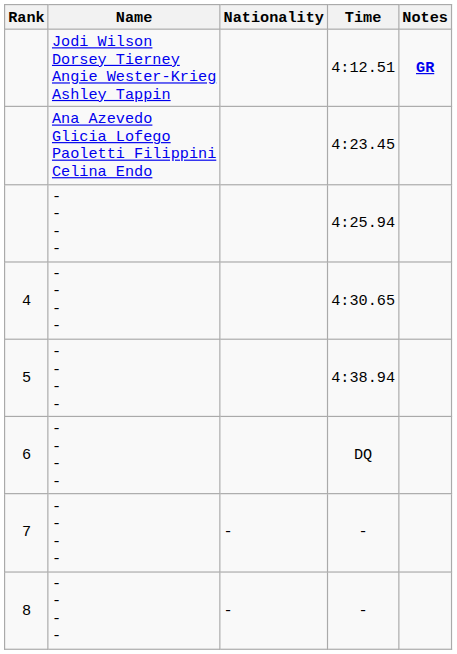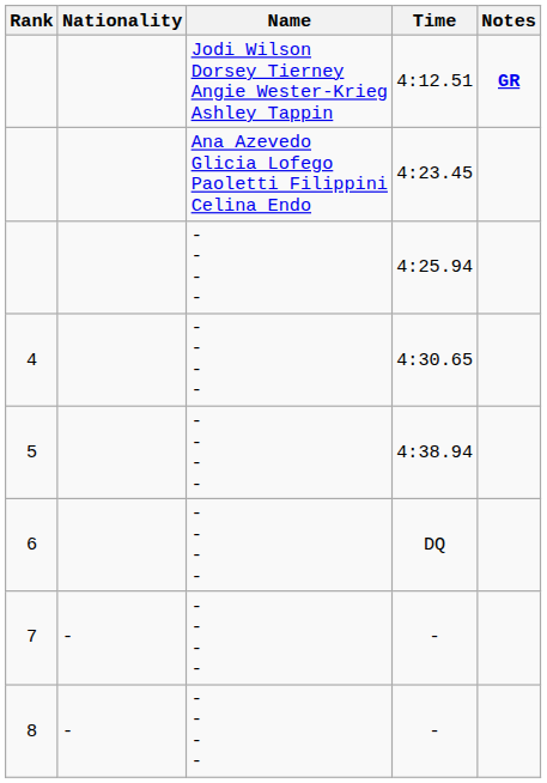columns swapped: Name <-> Nationality
